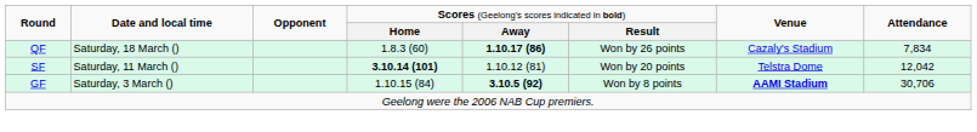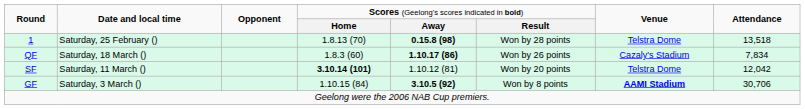+ row: 1 | Saturday, 25 February () | 1.8.13 (70) | 0.15.8 (98) | Won by 28 points | Telstra Dome | 13,518
